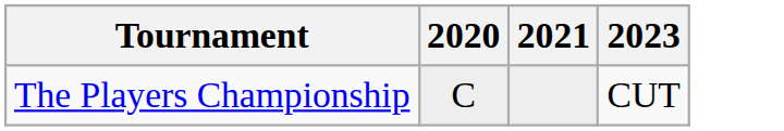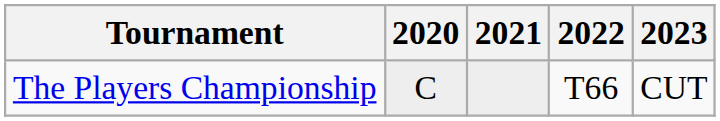+ column: 2022 | T66
